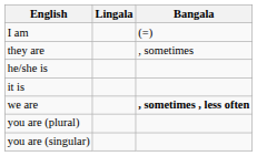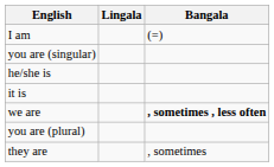rows swapped: you are (singular) <-> they are
